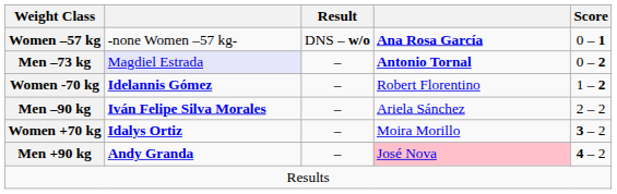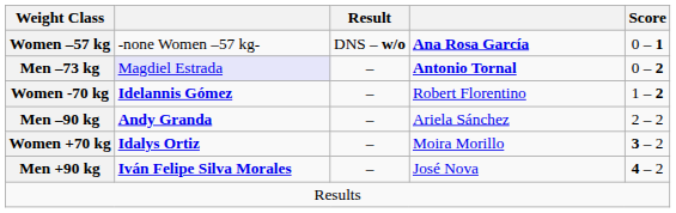Men –90 kg | column 2: Iván Felipe Silva Morales -> Andy Granda
Men +90 kg | column 2: Andy Granda -> Iván Felipe Silva Morales
Men +90 kg | column 4: pink background -> no background
